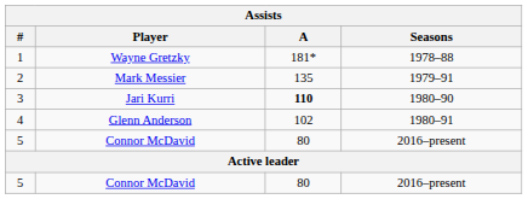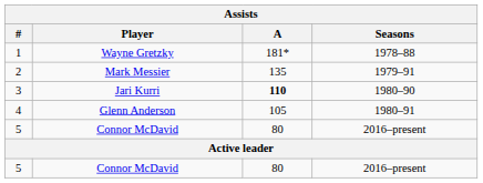4 | A: 102 -> 105
